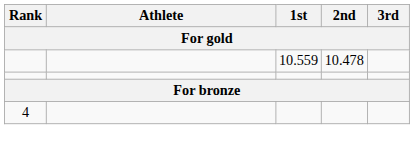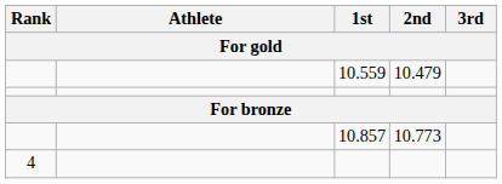10.559 | 2nd: 10.478 -> 10.479
+ row: 10.857 | 10.773
